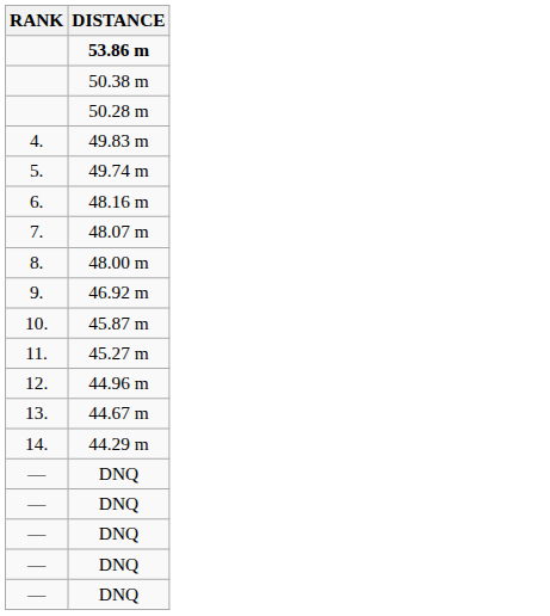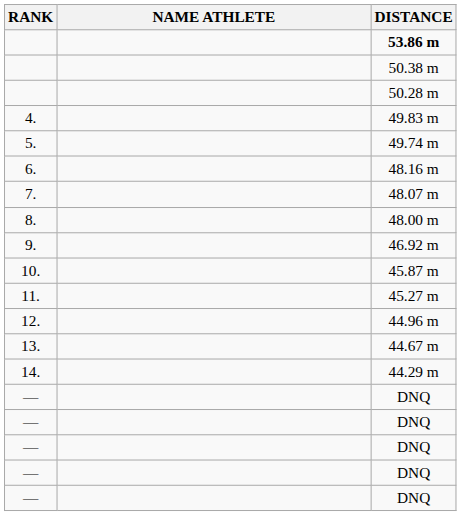+ column: NAME ATHLETE
